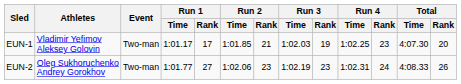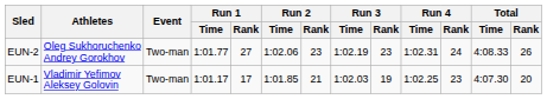rows swapped: EUN-1 <-> EUN-2
